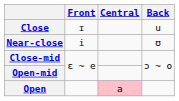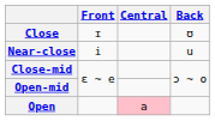Close | Back: u -> ʊ
Near-close | Back: ʊ -> u
